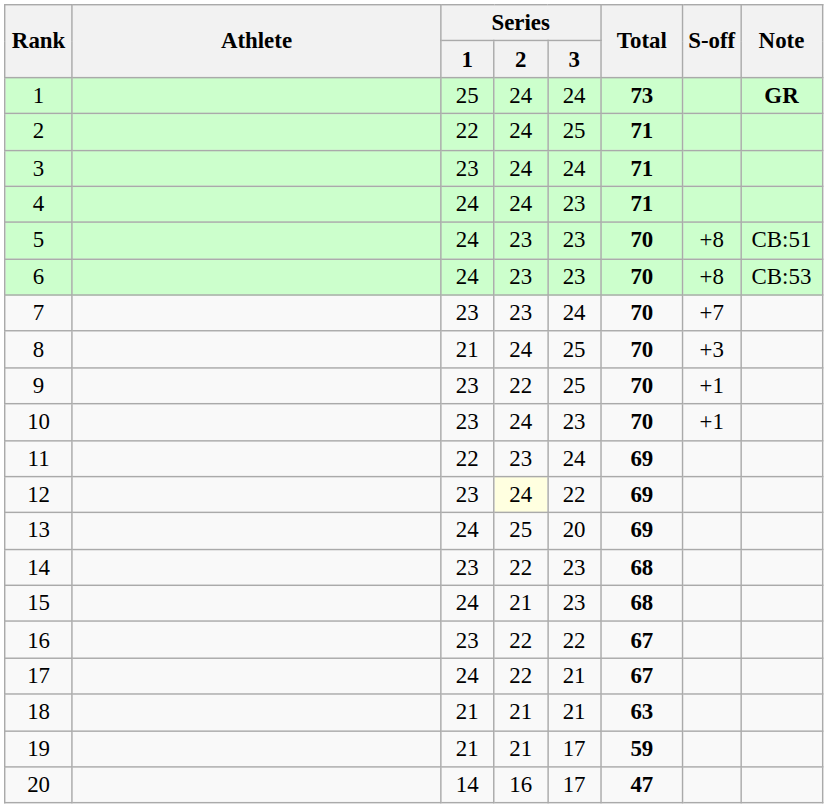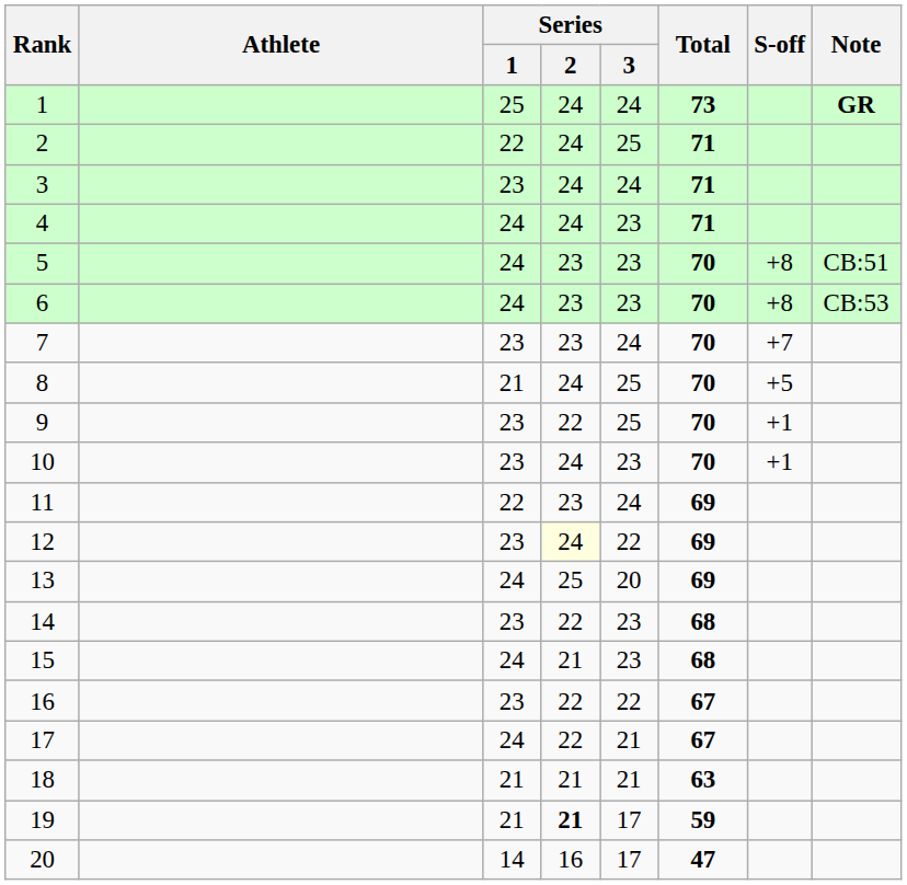8 | S-off: +3 -> +5
19 | Series / 2: normal -> bold
